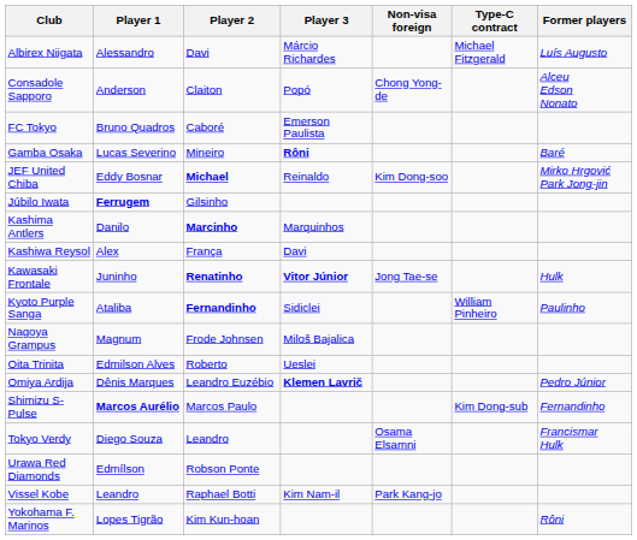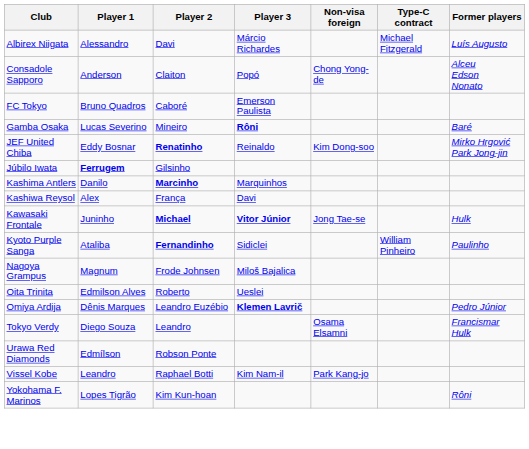JEF United Chiba | Player 2: Michael -> Renatinho
Kawasaki Frontale | Player 2: Renatinho -> Michael
- row: Shimizu S-Pulse | Marcos Aurélio | Marcos Paulo | Kim Dong-sub | Fernandinho
